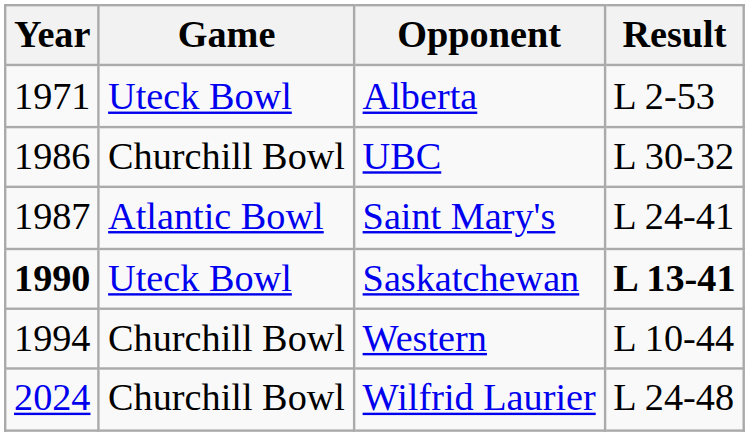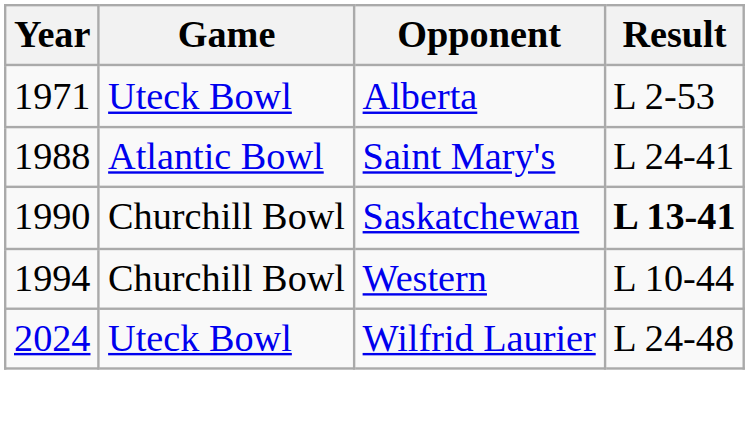- row: 1986 | Churchill Bowl | UBC | L 30-32
Saint Mary's | Year: 1987 -> 1988
Saskatchewan | Year: bold -> normal
Saskatchewan | Game: Uteck Bowl -> Churchill Bowl
Wilfrid Laurier | Game: Churchill Bowl -> Uteck Bowl
